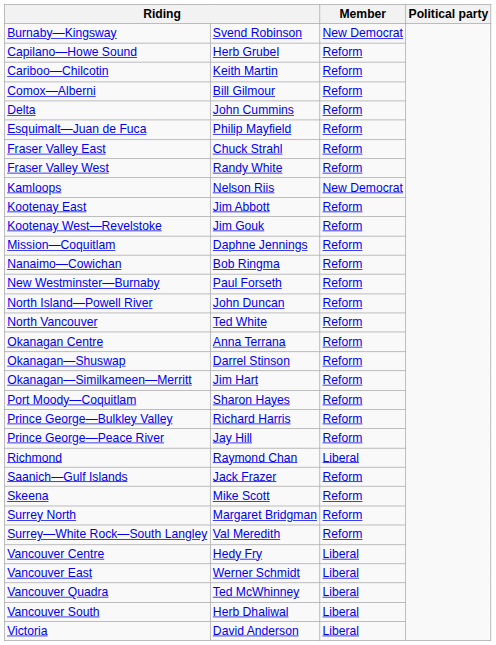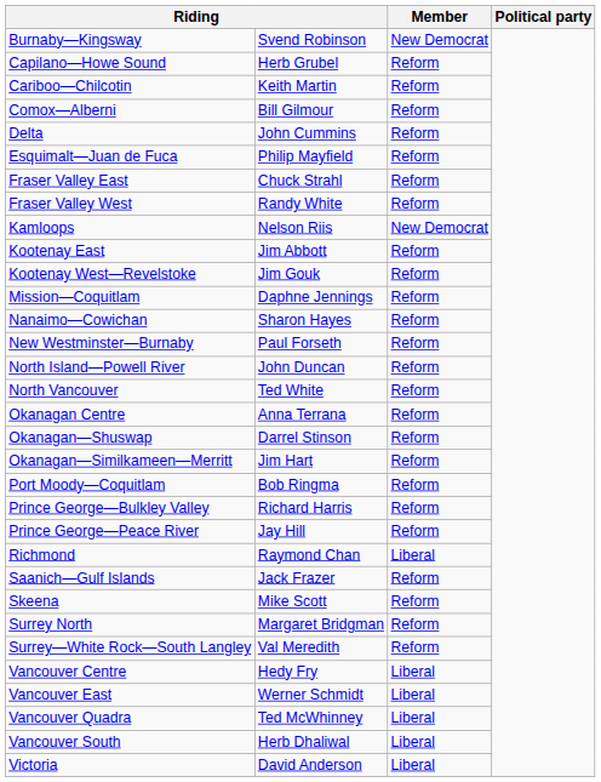Nanaimo—Cowichan | column 2: Bob Ringma -> Sharon Hayes
Port Moody—Coquitlam | column 2: Sharon Hayes -> Bob Ringma
